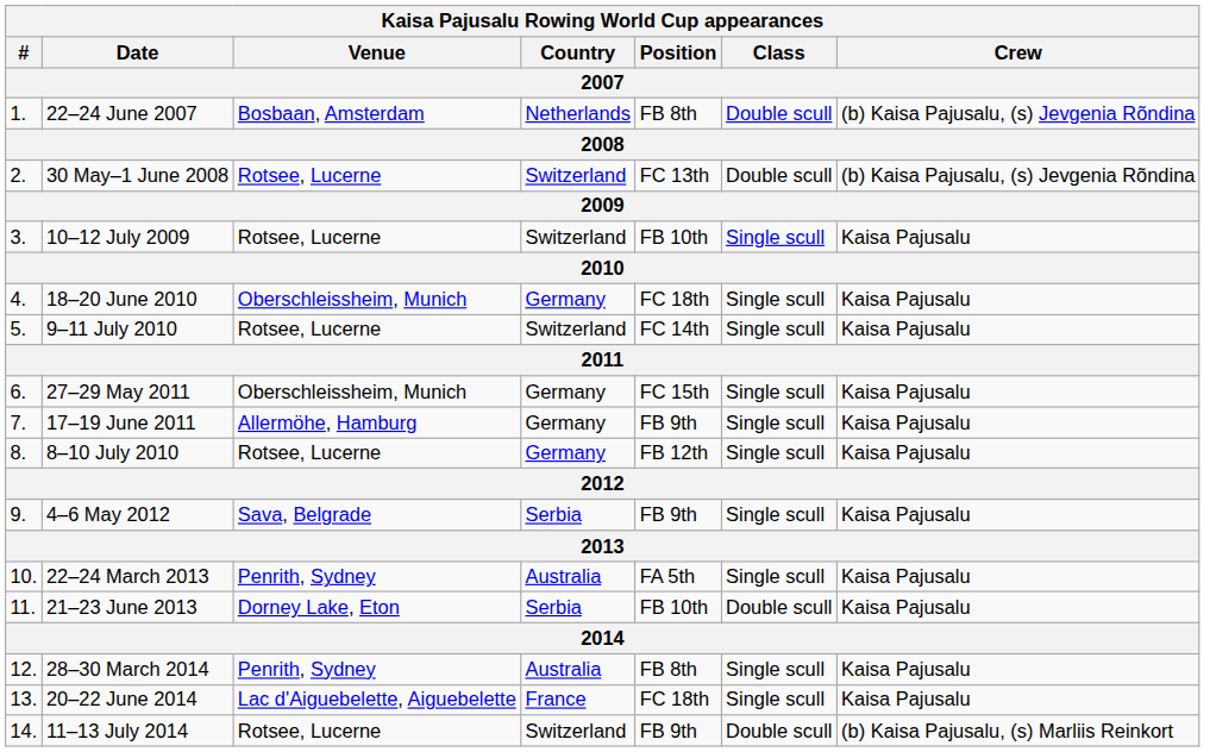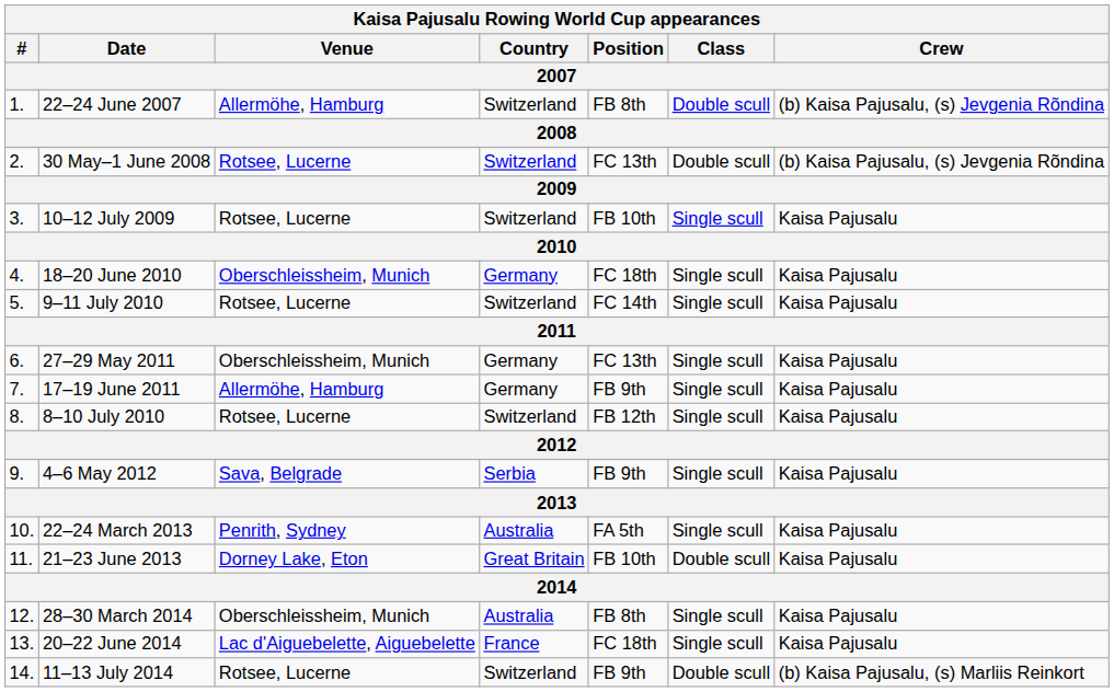22–24 June 2007 | Venue: Bosbaan, Amsterdam -> Allermöhe, Hamburg
22–24 June 2007 | Country: Netherlands -> Switzerland
27–29 May 2011 | Position: FC 15th -> FC 13th
8–10 July 2010 | Country: Germany -> Switzerland
21–23 June 2013 | Country: Serbia -> Great Britain
28–30 March 2014 | Venue: Penrith, Sydney -> Oberschleissheim, Munich
